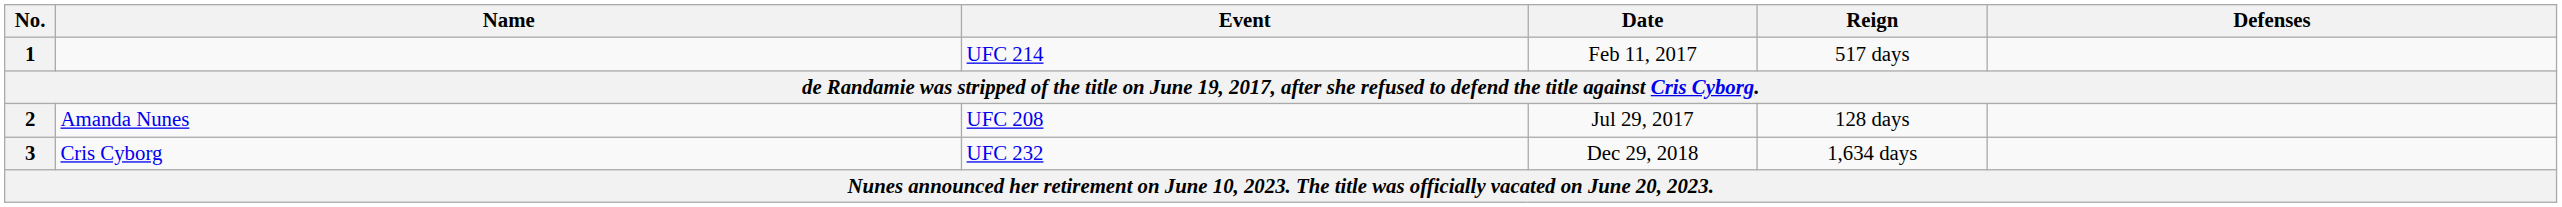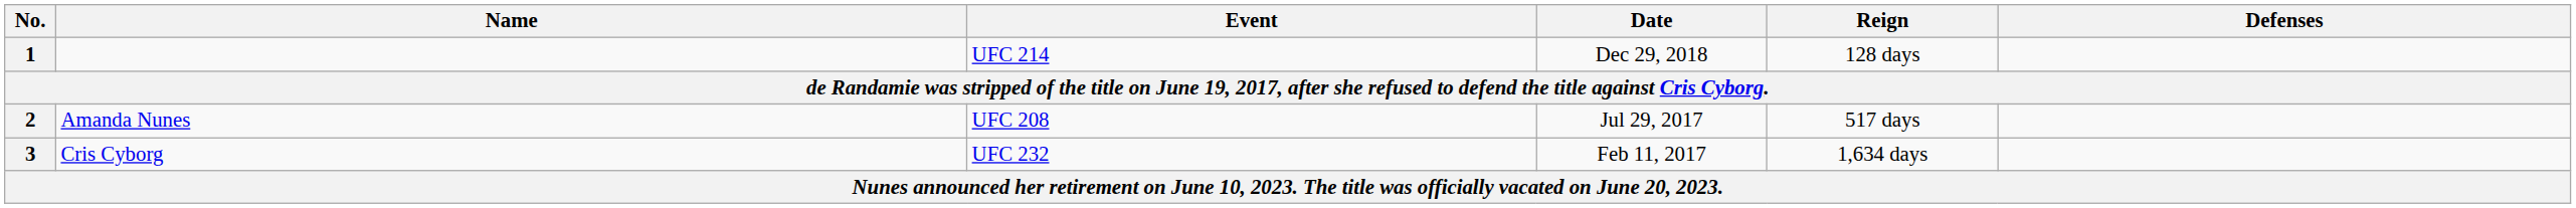1 | Date: Feb 11, 2017 -> Dec 29, 2018
1 | Reign: 517 days -> 128 days
2 | Reign: 128 days -> 517 days
3 | Date: Dec 29, 2018 -> Feb 11, 2017
